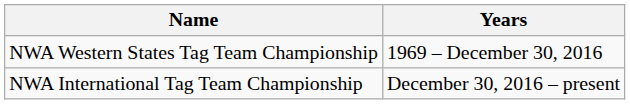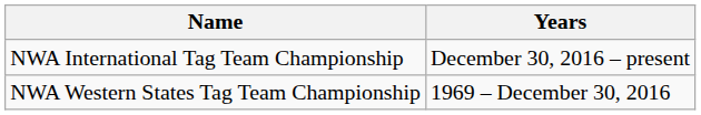rows swapped: NWA Western States Tag Team Championship <-> NWA International Tag Team Championship
